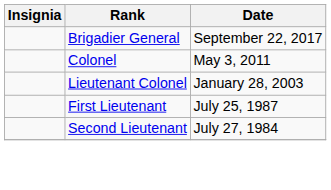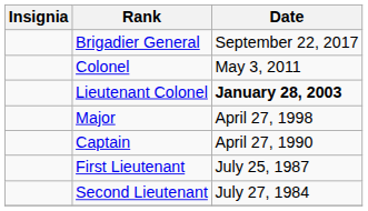Lieutenant Colonel | Date: normal -> bold
+ row: Major | April 27, 1998
+ row: Captain | April 27, 1990
